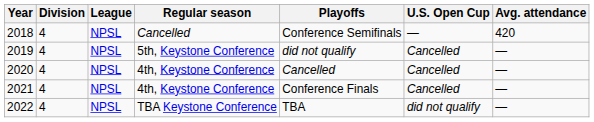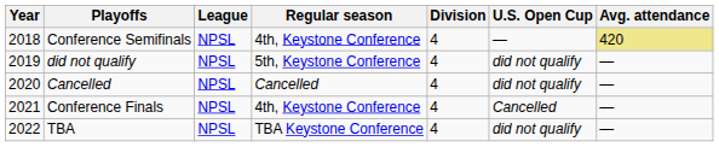columns swapped: Division <-> Playoffs
2018 | Regular season: Cancelled -> 4th, Keystone Conference
2018 | Avg. attendance: no background -> khaki background
2019 | U.S. Open Cup: Cancelled -> did not qualify
2020 | Regular season: 4th, Keystone Conference -> Cancelled
2020 | U.S. Open Cup: Cancelled -> did not qualify
